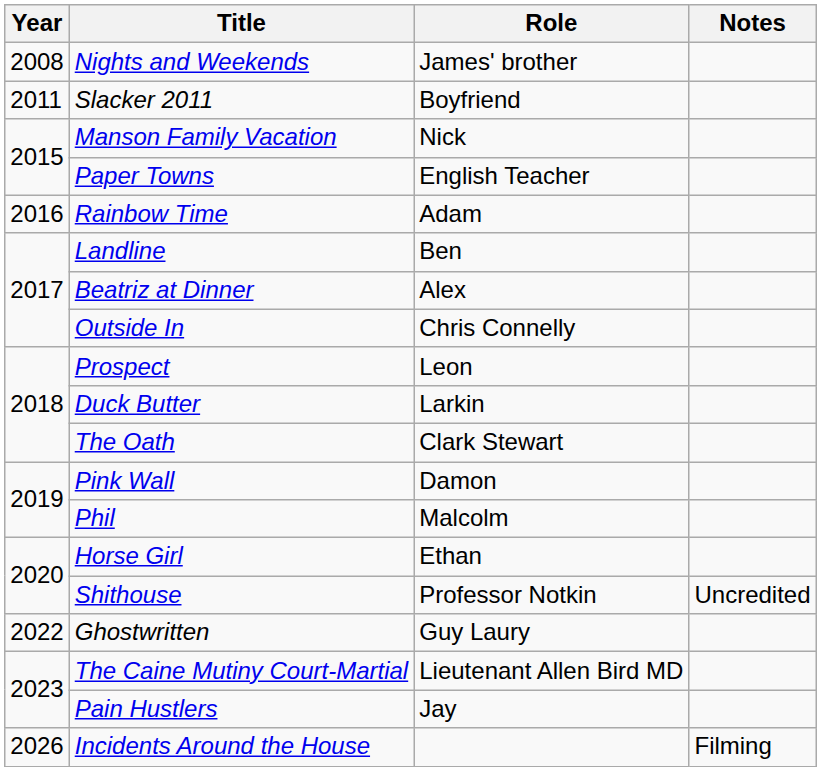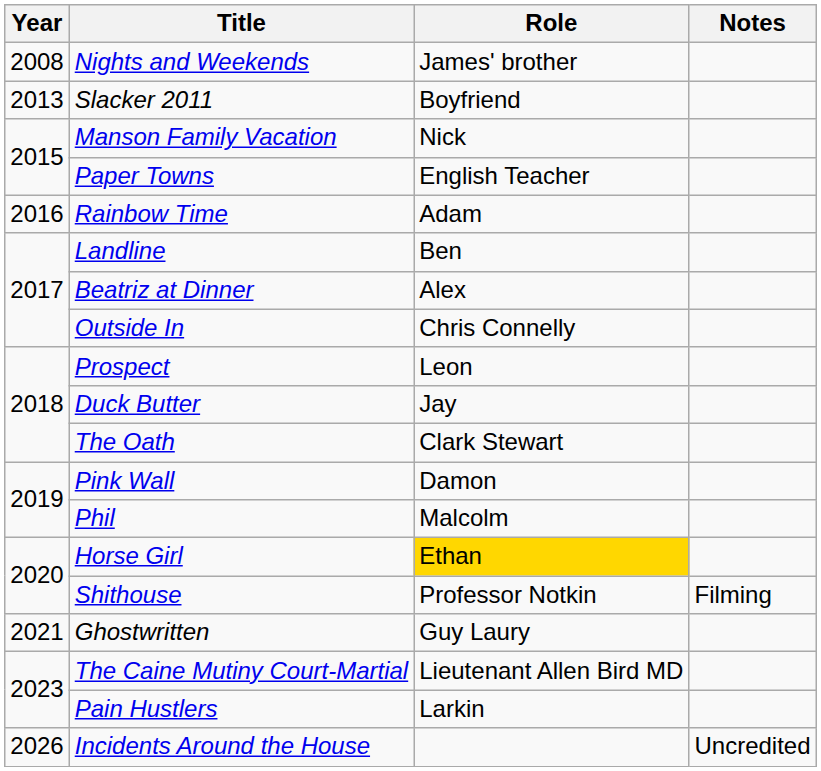Slacker 2011 | Year: 2011 -> 2013
Duck Butter | Role: Larkin -> Jay
Horse Girl | Role: no background -> gold background
Shithouse | Notes: Uncredited -> Filming
Ghostwritten | Year: 2022 -> 2021
Pain Hustlers | Role: Jay -> Larkin
Incidents Around the House | Notes: Filming -> Uncredited
